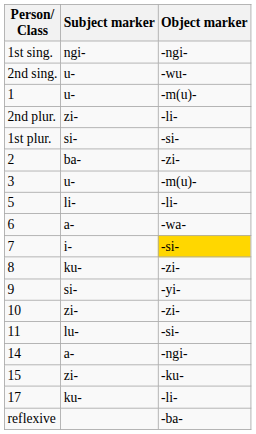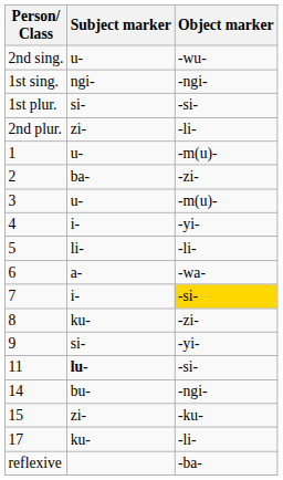rows swapped: 1st sing. <-> 2nd sing.
rows swapped: 1st plur. <-> 1
+ row: 4 | i- | -yi-
- row: 10 | zi- | -zi-
11 | Subject marker: normal -> bold
14 | Subject marker: a- -> bu-
